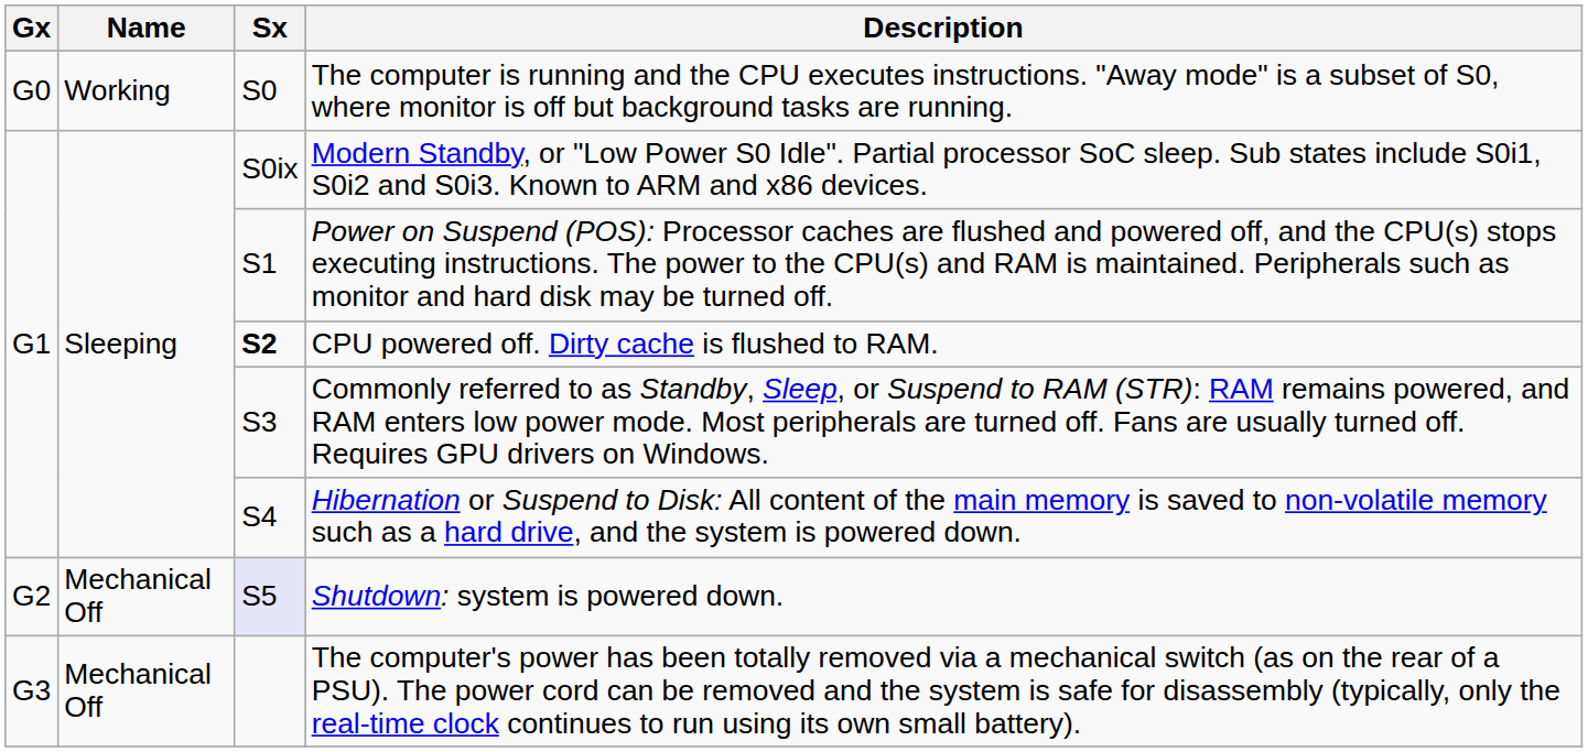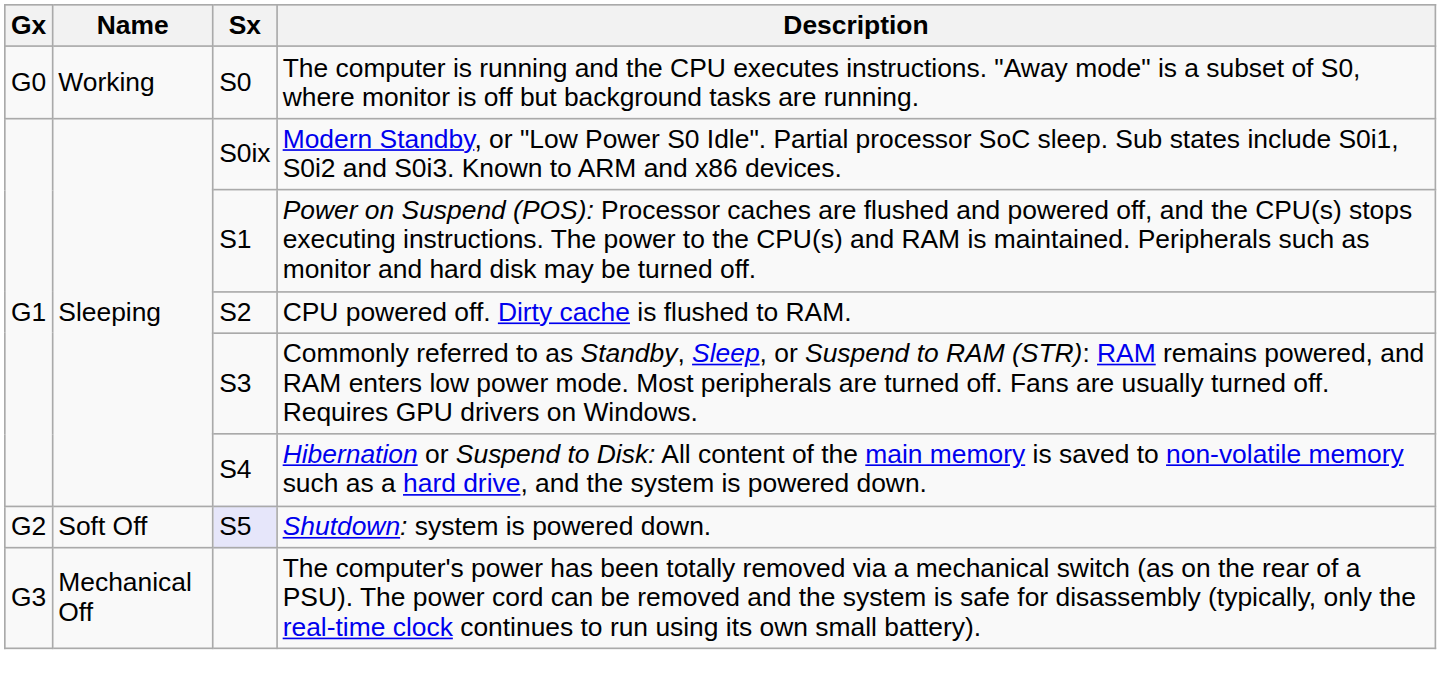CPU powered off. Dirty cache is flushed to RAM. | Sx: bold -> normal
Shutdown: system is powered down. | Name: Mechanical Off -> Soft Off
